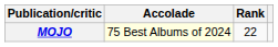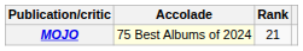MOJO | Rank: 22 -> 21
